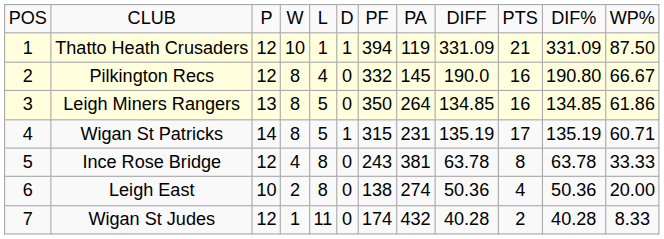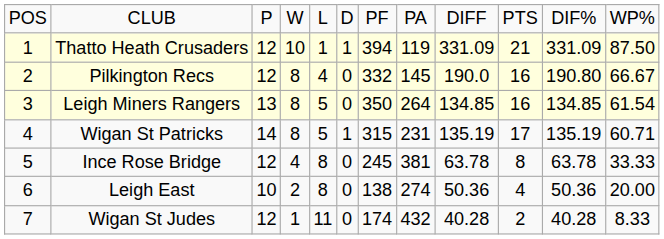Leigh Miners Rangers | column 12: 61.86 -> 61.54
Ince Rose Bridge | column 7: 243 -> 245
